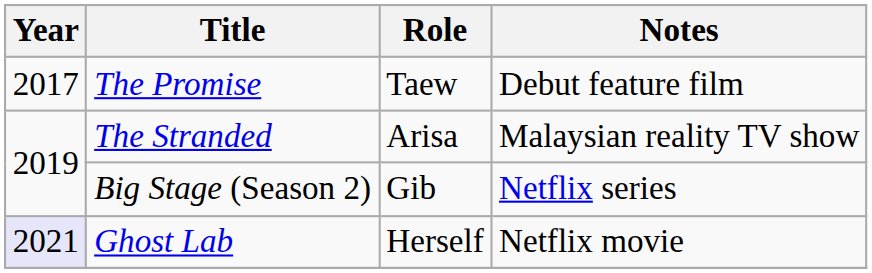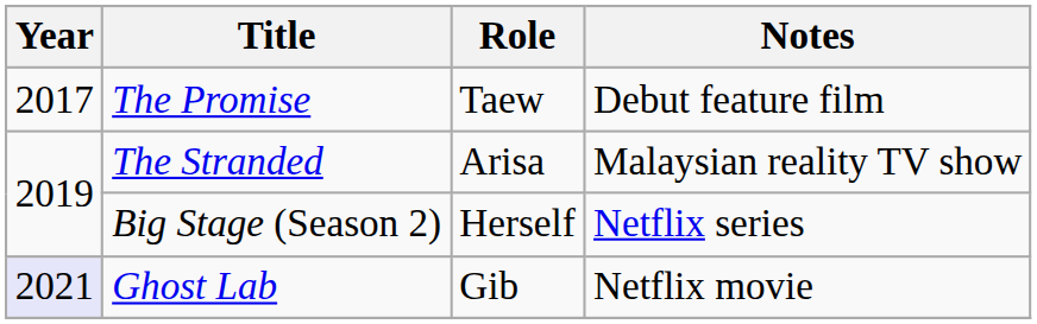Big Stage (Season 2) | Role: Gib -> Herself
Ghost Lab | Role: Herself -> Gib
